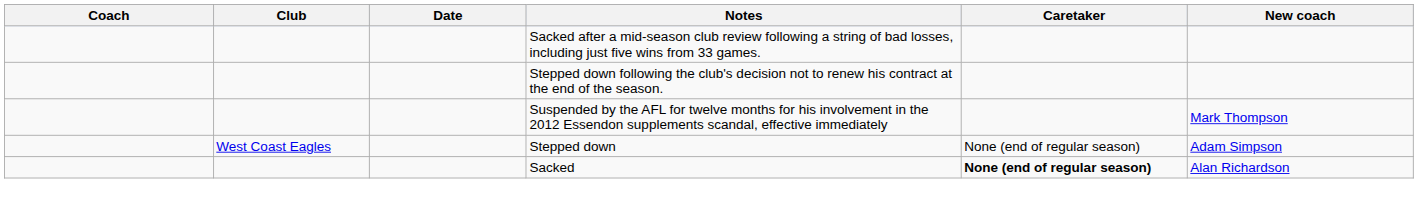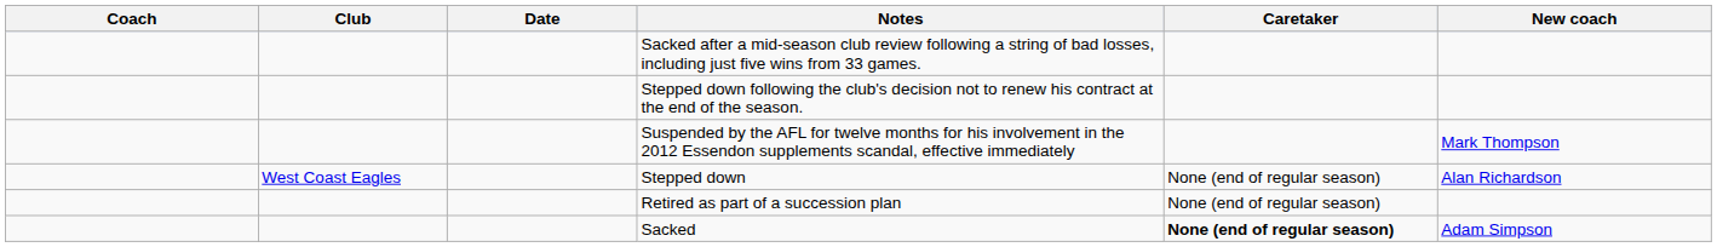Stepped down | New coach: Adam Simpson -> Alan Richardson
+ row: Retired as part of a succession plan | None (end of regular season)
Sacked | New coach: Alan Richardson -> Adam Simpson
